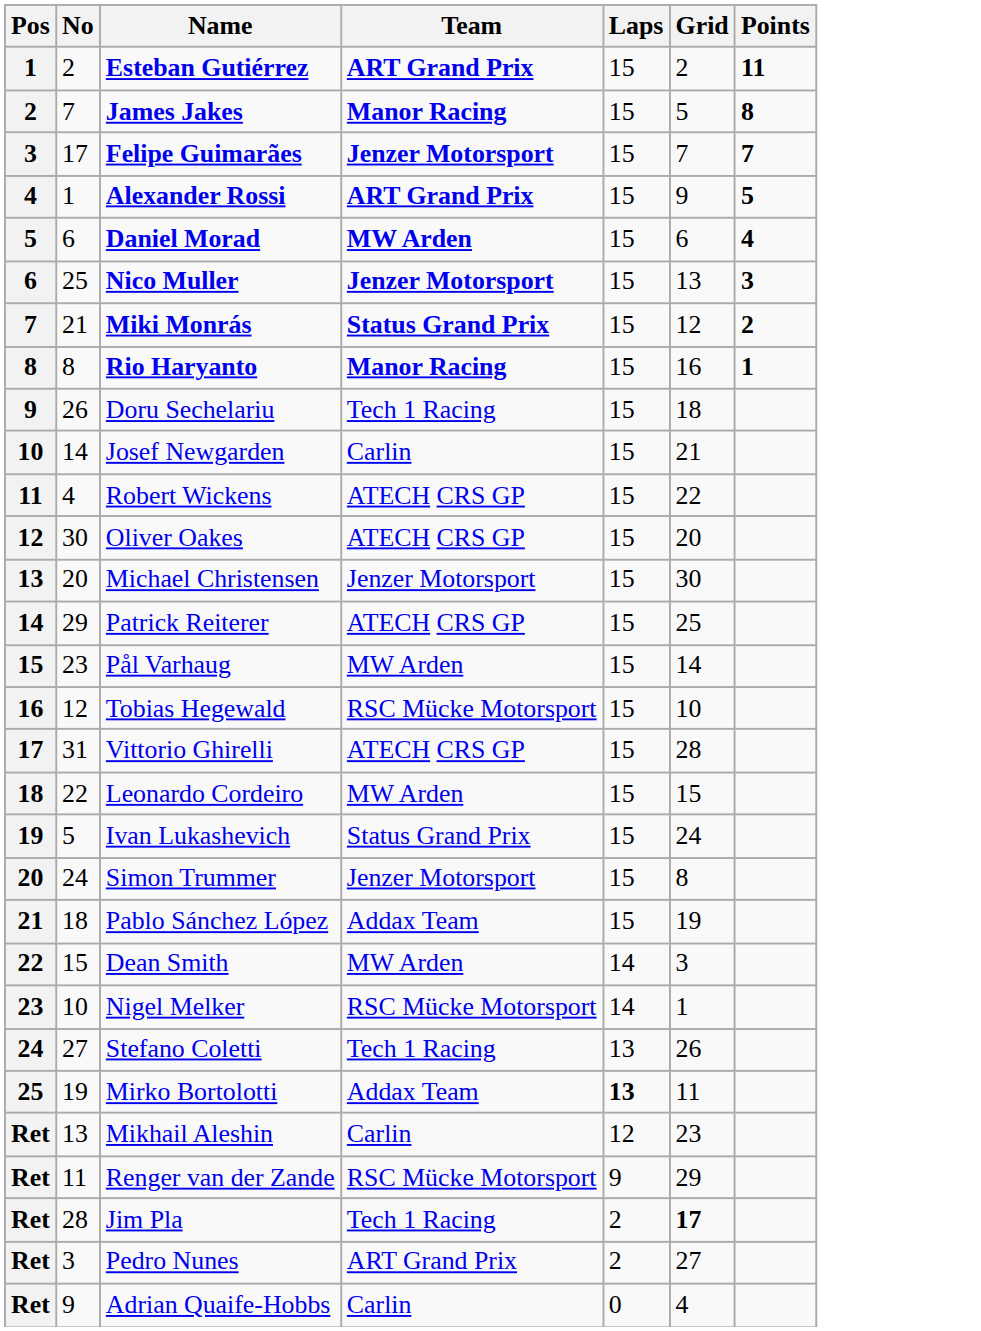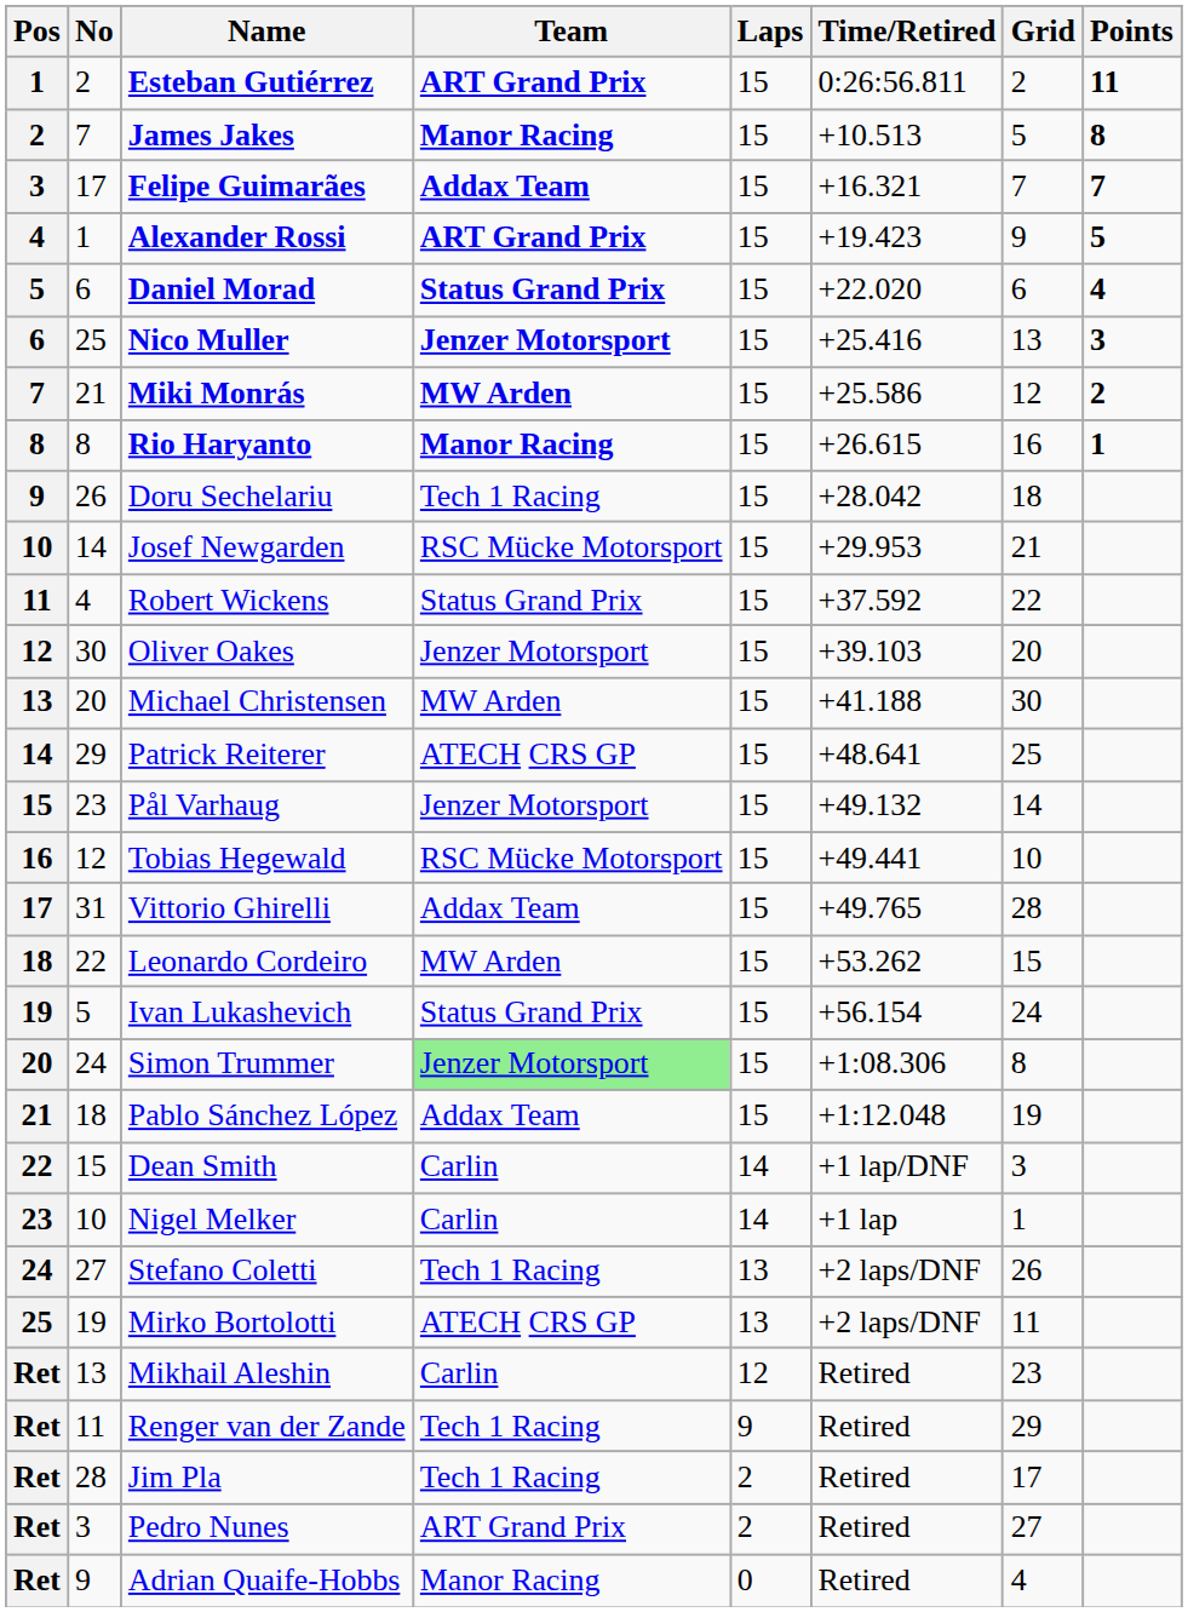+ column: Time/Retired | 0:26:56.811 | +10.513 | +16.321 | +19.423 | +22.020 | +25.416 | +25.586 | +26.615 | +28.042 | +29.953 | +37.592 | +39.103 | +41.188 | +48.641 | +49.132 | +49.441 | +49.765 | +53.262 | +56.154 | +1:08.306 | +1:12.048 | +1 lap/DNF | +1 lap | +2 laps/DNF | +2 laps/DNF | Retired | Retired | Retired | Retired | Retired
Felipe Guimarães | Team: Jenzer Motorsport -> Addax Team
Daniel Morad | Team: MW Arden -> Status Grand Prix
Miki Monrás | Team: Status Grand Prix -> MW Arden
Josef Newgarden | Team: Carlin -> RSC Mücke Motorsport
Robert Wickens | Team: ATECH CRS GP -> Status Grand Prix
Oliver Oakes | Team: ATECH CRS GP -> Jenzer Motorsport
Michael Christensen | Team: Jenzer Motorsport -> MW Arden
Pål Varhaug | Team: MW Arden -> Jenzer Motorsport
Vittorio Ghirelli | Team: ATECH CRS GP -> Addax Team
Simon Trummer | Team: no background -> lightgreen background
Dean Smith | Team: MW Arden -> Carlin
Nigel Melker | Team: RSC Mücke Motorsport -> Carlin
Mirko Bortolotti | Team: Addax Team -> ATECH CRS GP
Mirko Bortolotti | Laps: bold -> normal
Renger van der Zande | Team: RSC Mücke Motorsport -> Tech 1 Racing
Jim Pla | Grid: bold -> normal
Adrian Quaife-Hobbs | Team: Carlin -> Manor Racing
